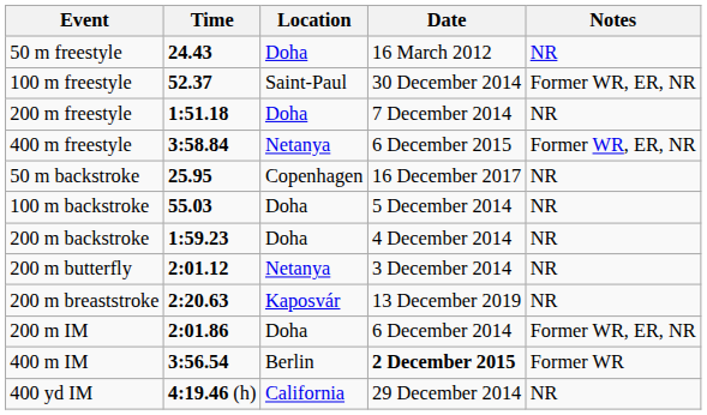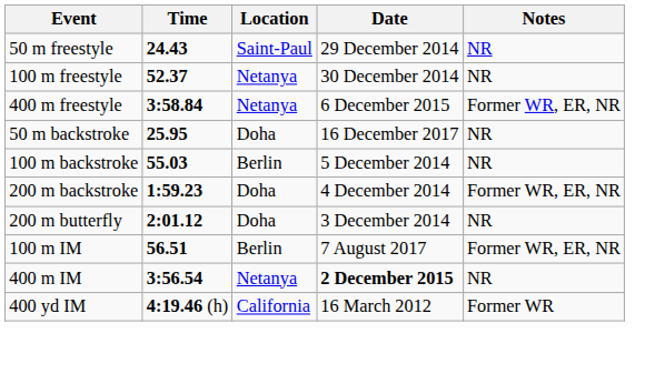50 m freestyle | Location: Doha -> Saint-Paul
50 m freestyle | Date: 16 March 2012 -> 29 December 2014
100 m freestyle | Location: Saint-Paul -> Netanya
100 m freestyle | Notes: Former WR, ER, NR -> NR
- row: 200 m freestyle | 1:51.18 | Doha | 7 December 2014 | NR
50 m backstroke | Location: Copenhagen -> Doha
100 m backstroke | Location: Doha -> Berlin
200 m backstroke | Notes: NR -> Former WR, ER, NR
200 m butterfly | Location: Netanya -> Doha
- row: 200 m breaststroke | 2:20.63 | Kaposvár | 13 December 2019 | NR
+ row: 100 m IM | 56.51 | Berlin | 7 August 2017 | Former WR, ER, NR
- row: 200 m IM | 2:01.86 | Doha | 6 December 2014 | Former WR, ER, NR
400 m IM | Location: Berlin -> Netanya
400 m IM | Notes: Former WR -> NR
400 yd IM | Date: 29 December 2014 -> 16 March 2012
400 yd IM | Notes: NR -> Former WR
